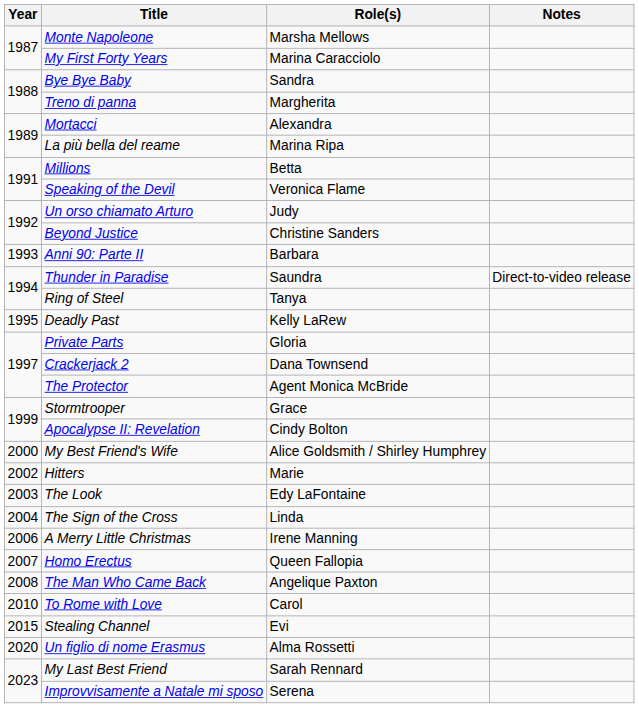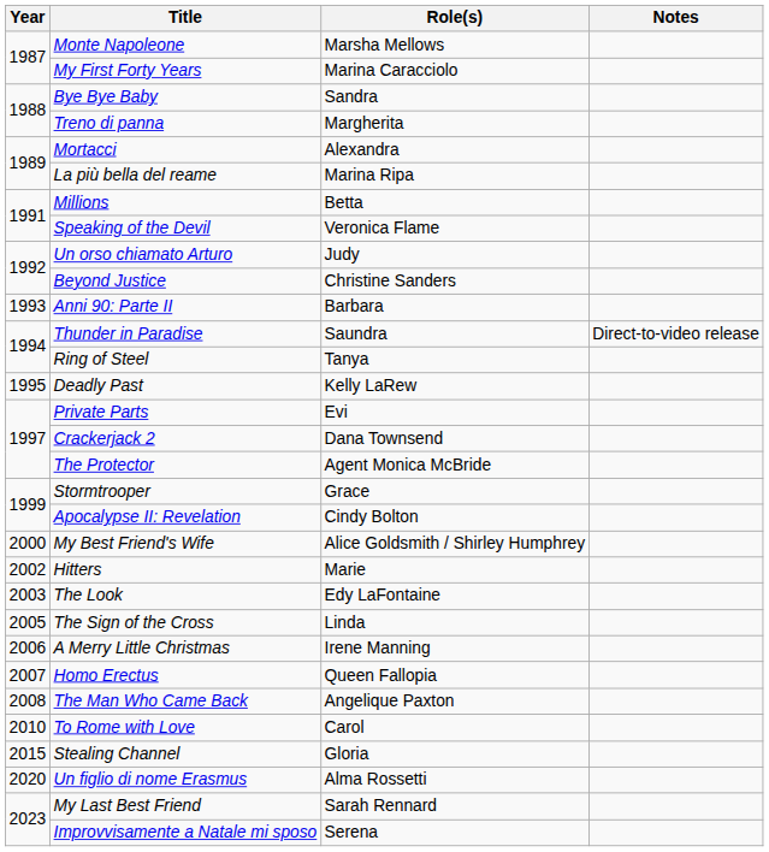Private Parts | Role(s): Gloria -> Evi
The Sign of the Cross | Year: 2004 -> 2005
Stealing Channel | Role(s): Evi -> Gloria
